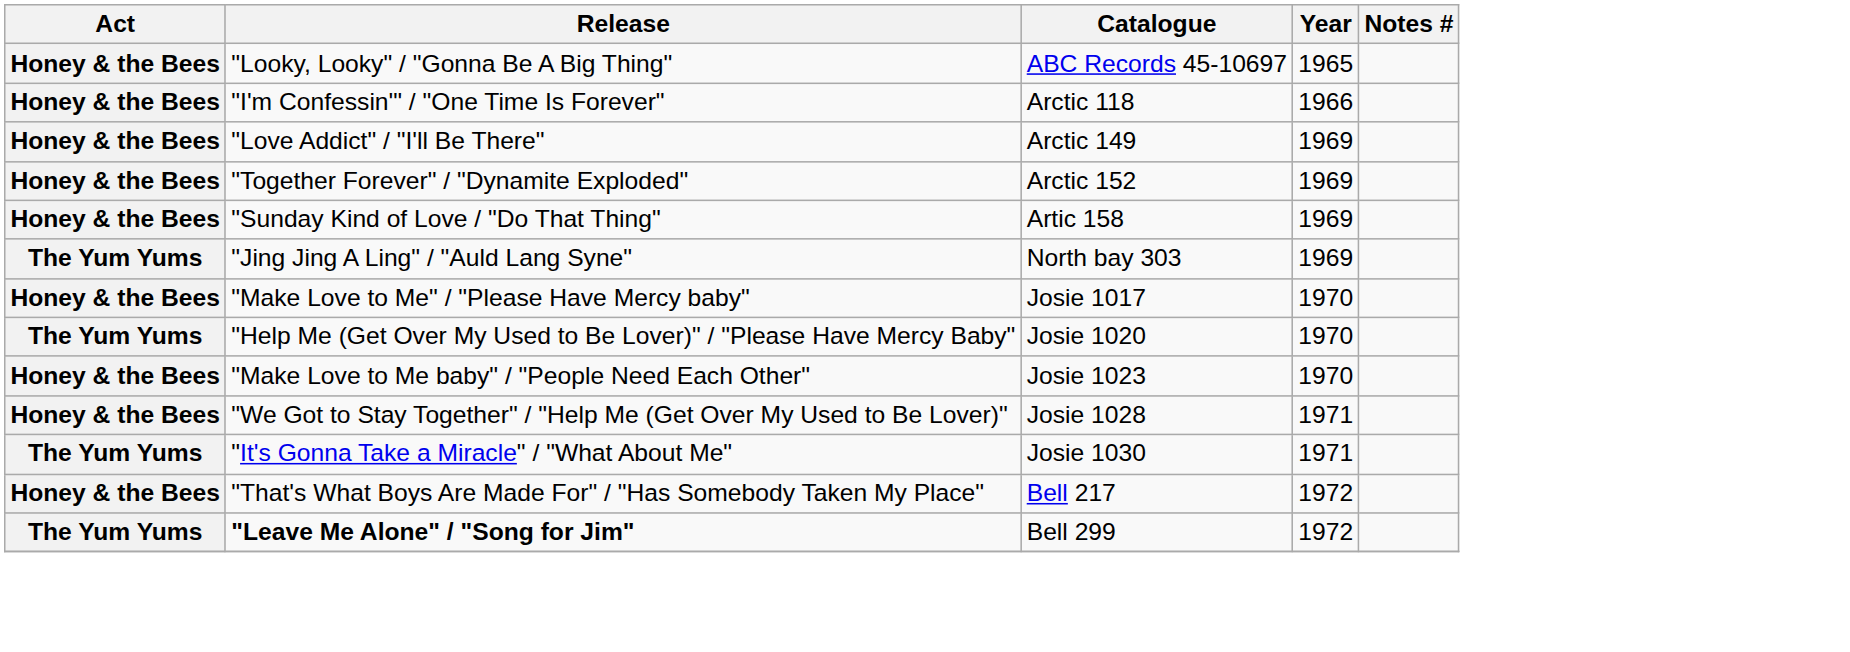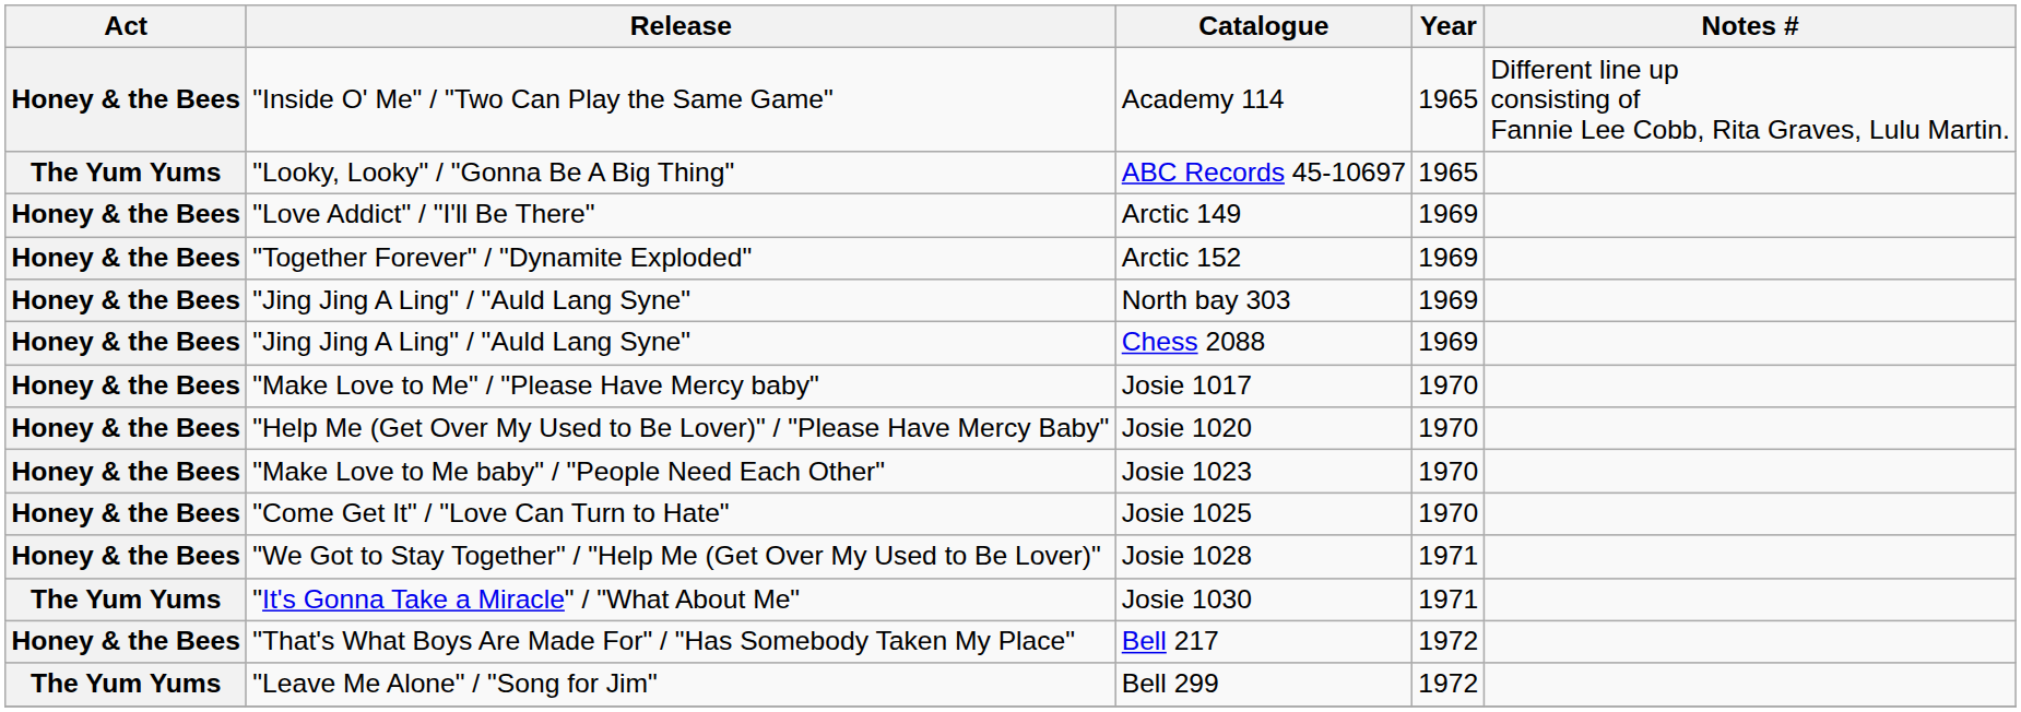+ row: Honey & the Bees | "Inside O' Me" / "Two Can Play the Same Game" | Academy 114 | 1965 | Different line up consisting of Fannie Lee Cobb, Rita Graves, Lulu Martin.
ABC Records 45-10697 | Act: Honey & the Bees -> The Yum Yums
- row: Honey & the Bees | "I'm Confessin'" / "One Time Is Forever" | Arctic 118 | 1966
- row: Honey & the Bees | "Sunday Kind of Love / "Do That Thing" | Artic 158 | 1969
North bay 303 | Act: The Yum Yums -> Honey & the Bees
+ row: Honey & the Bees | "Jing Jing A Ling" / "Auld Lang Syne" | Chess 2088 | 1969
Josie 1020 | Act: The Yum Yums -> Honey & the Bees
+ row: Honey & the Bees | "Come Get It" / "Love Can Turn to Hate" | Josie 1025 | 1970
Bell 299 | Release: bold -> normal
